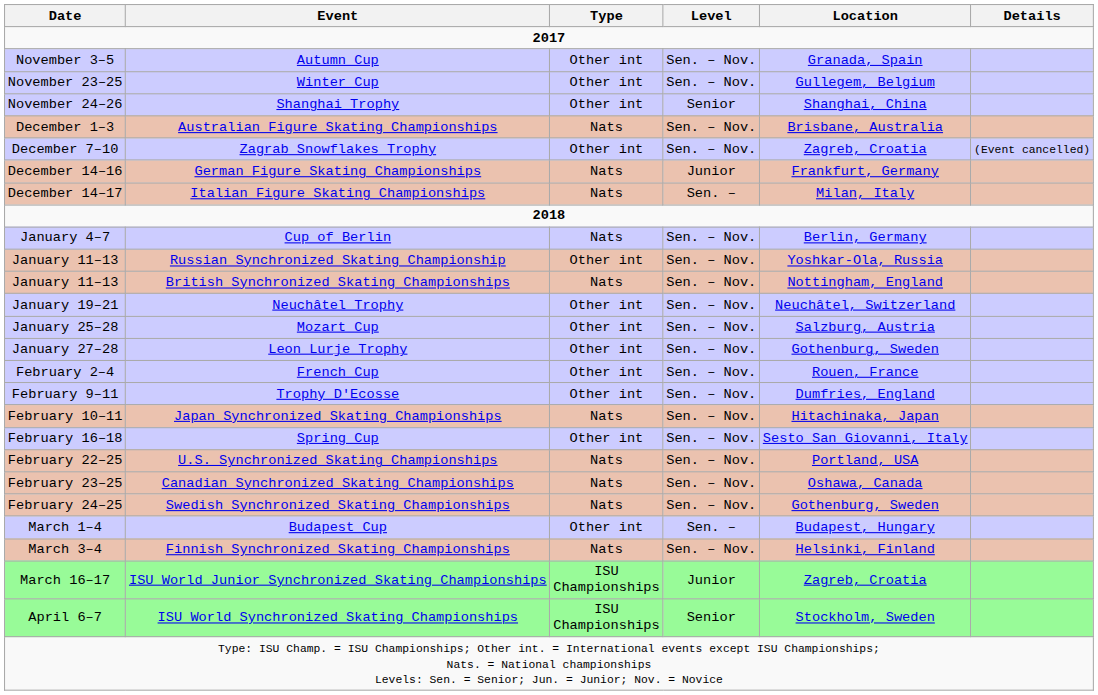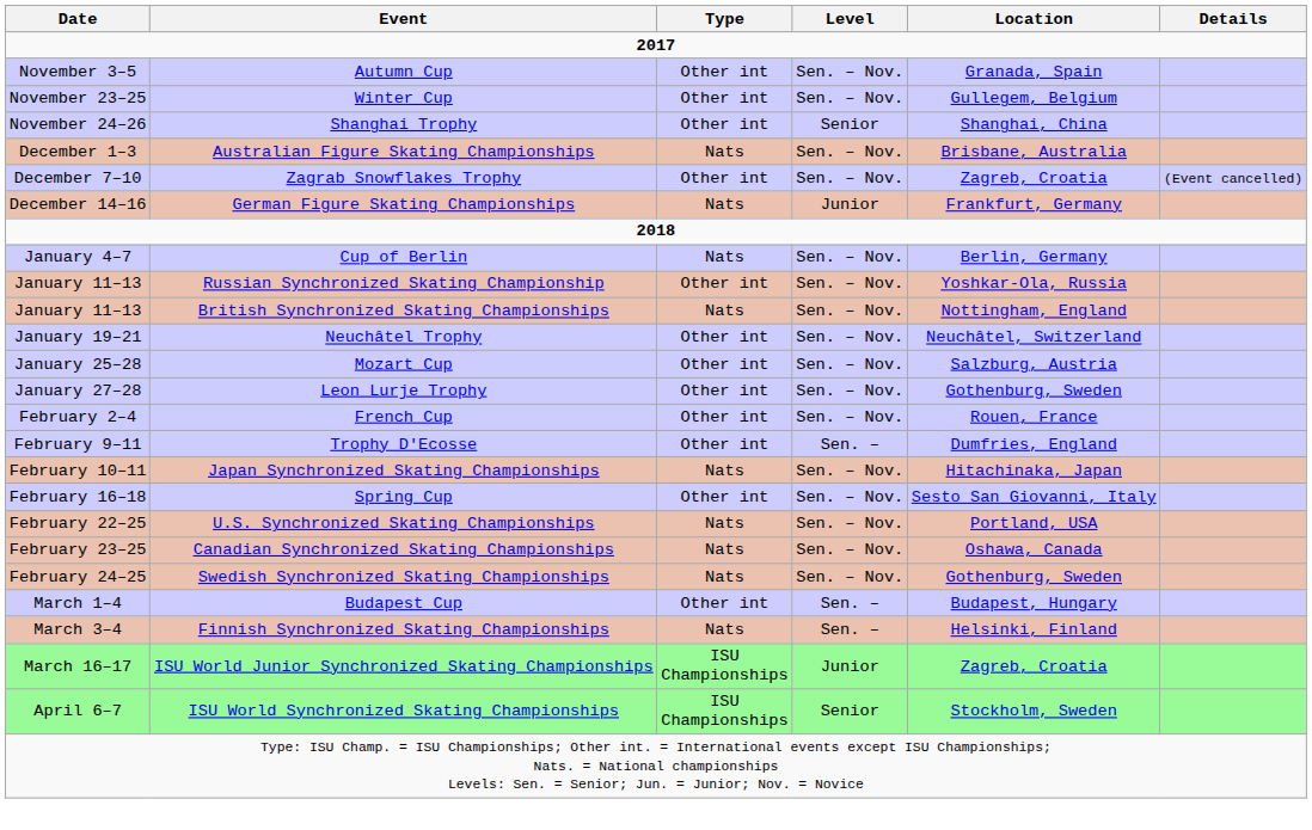- row: December 14–17 | Italian Figure Skating Championships | Nats | Sen. – | Milan, Italy
Trophy D'Ecosse | Level: Sen. – Nov. -> Sen. –
Finnish Synchronized Skating Championships | Level: Sen. – Nov. -> Sen. –
